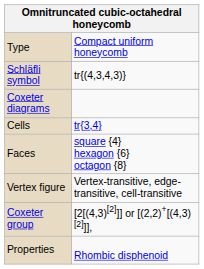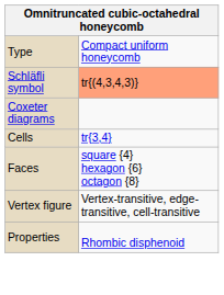Schläfli symbol | column 2: no background -> lightsalmon background
- row: Coxeter group | [2[(4,3)[2]]] or [(2,2)+[(4,3)[2]]],
